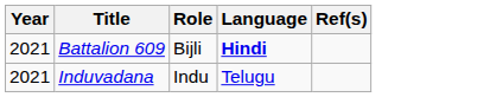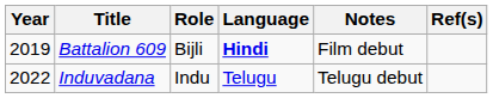+ column: Notes | Film debut | Telugu debut
Battalion 609 | Year: 2021 -> 2019
Induvadana | Year: 2021 -> 2022
